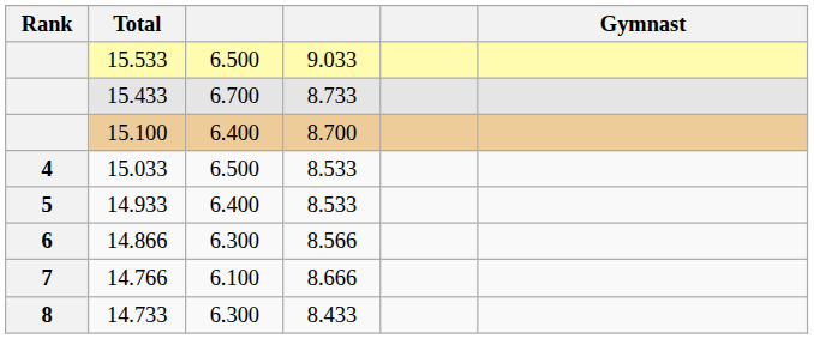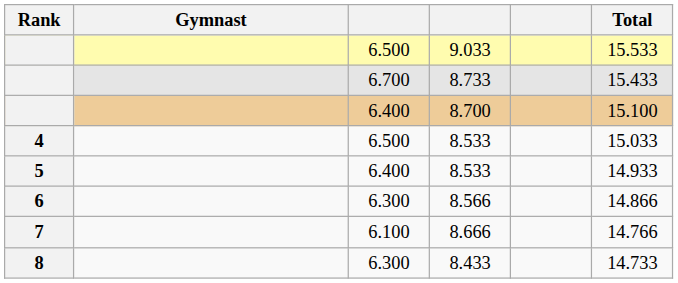columns swapped: Gymnast <-> Total
